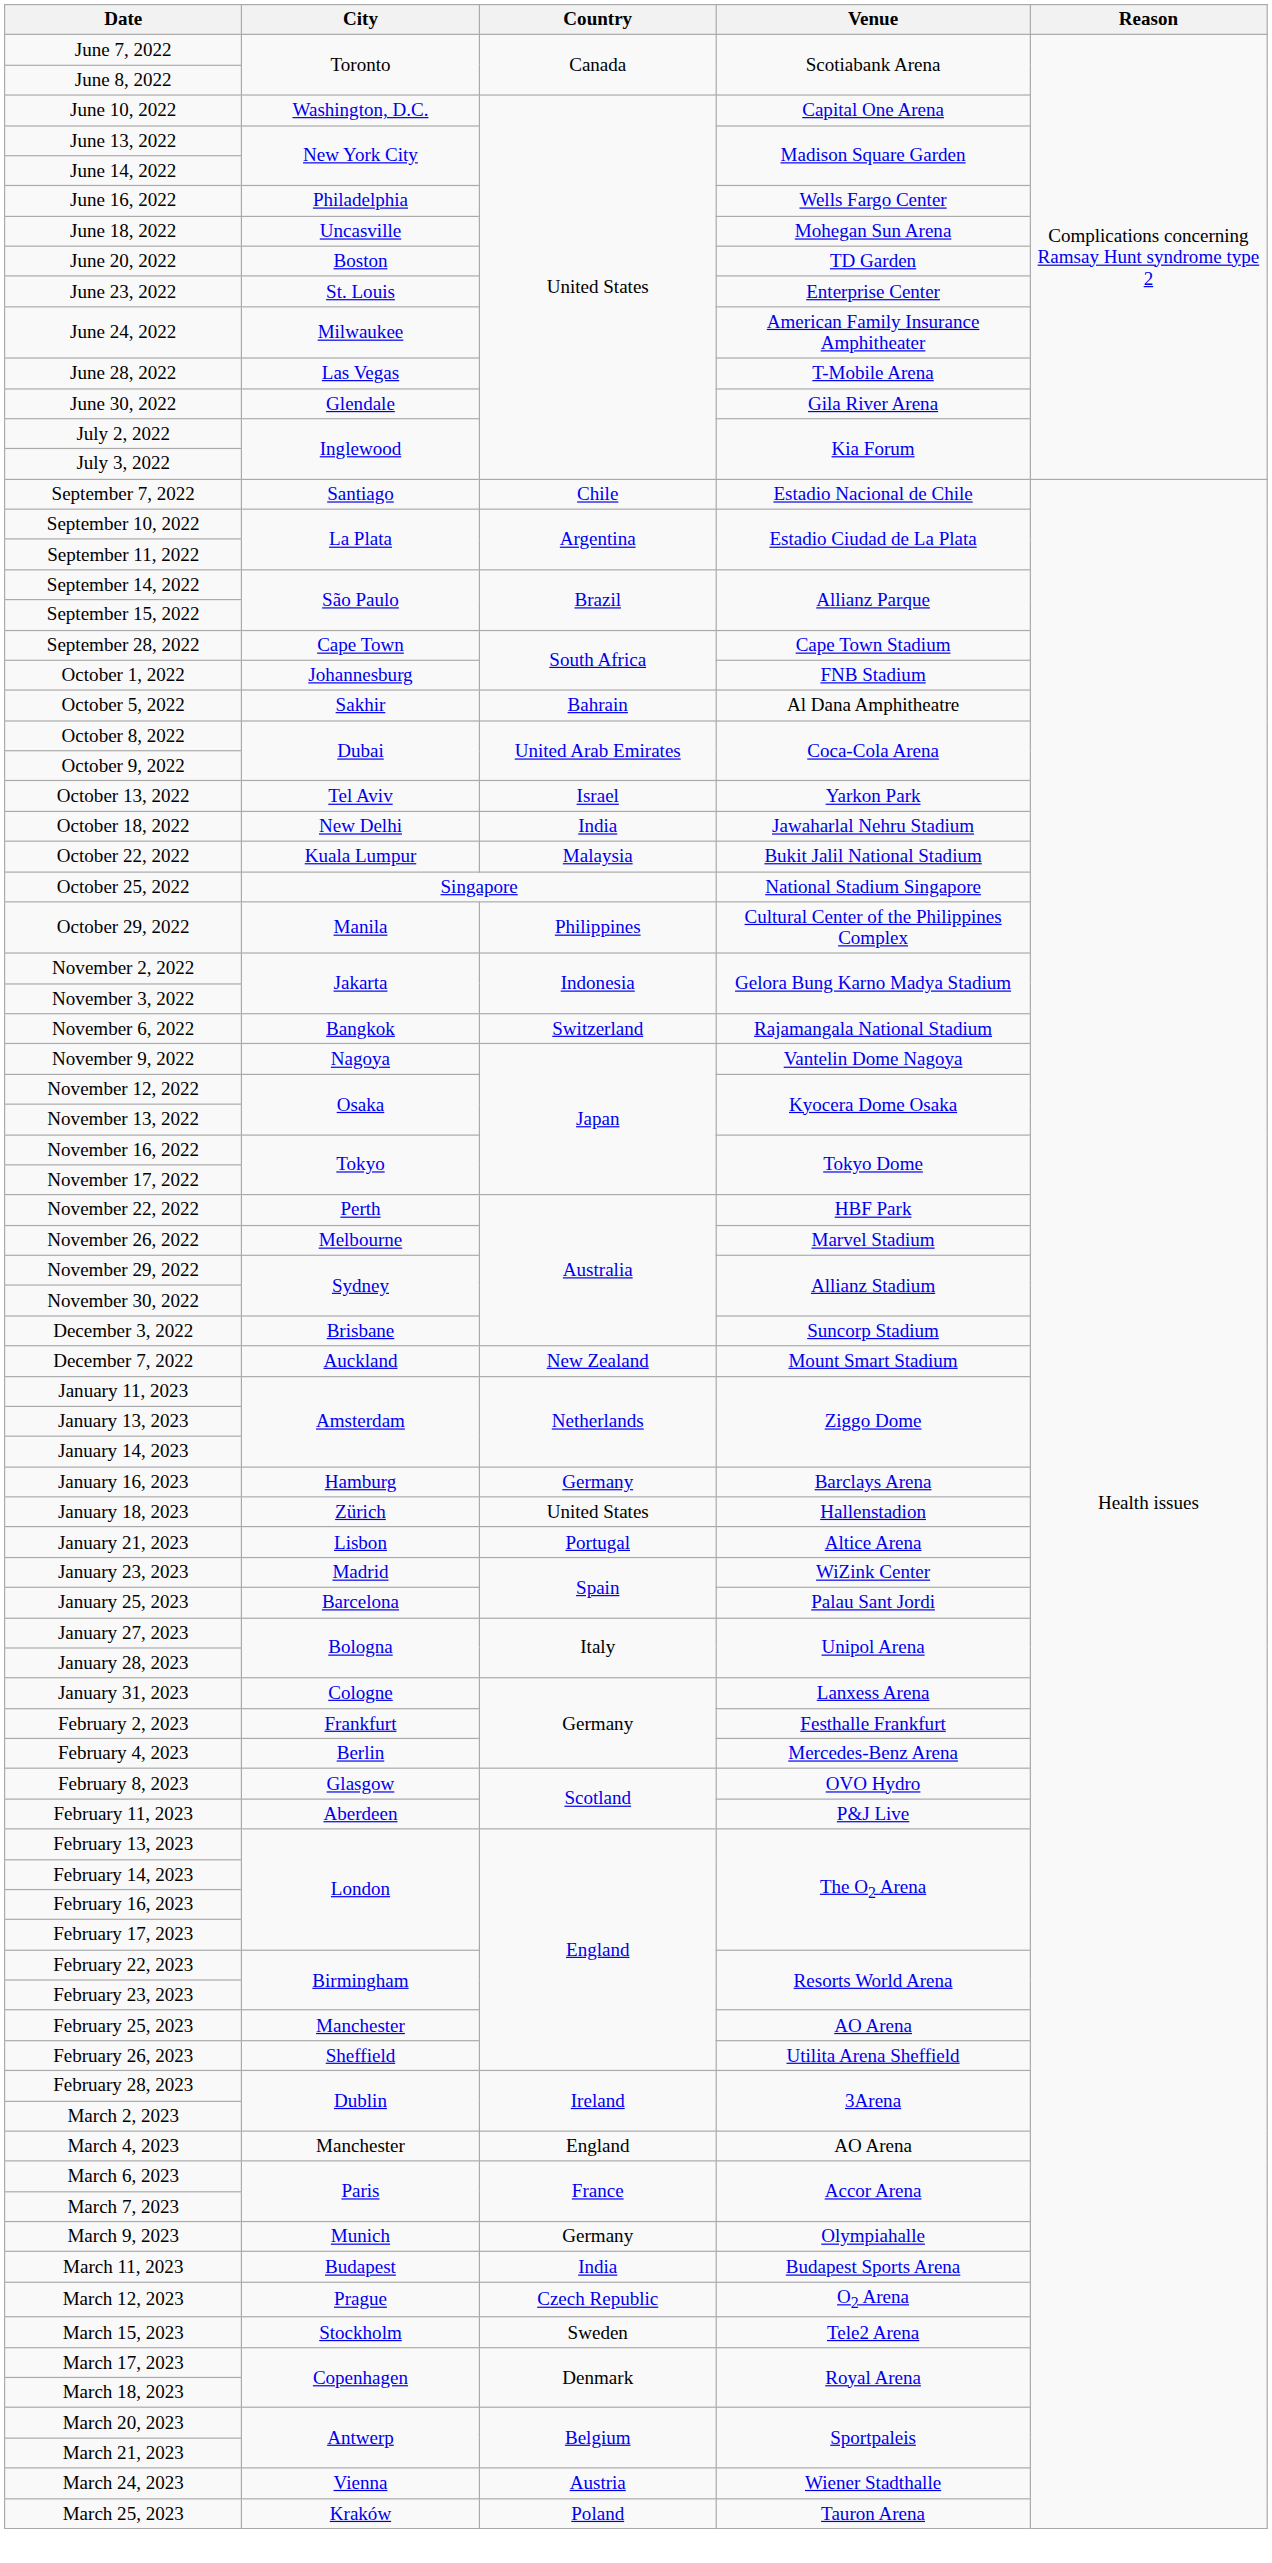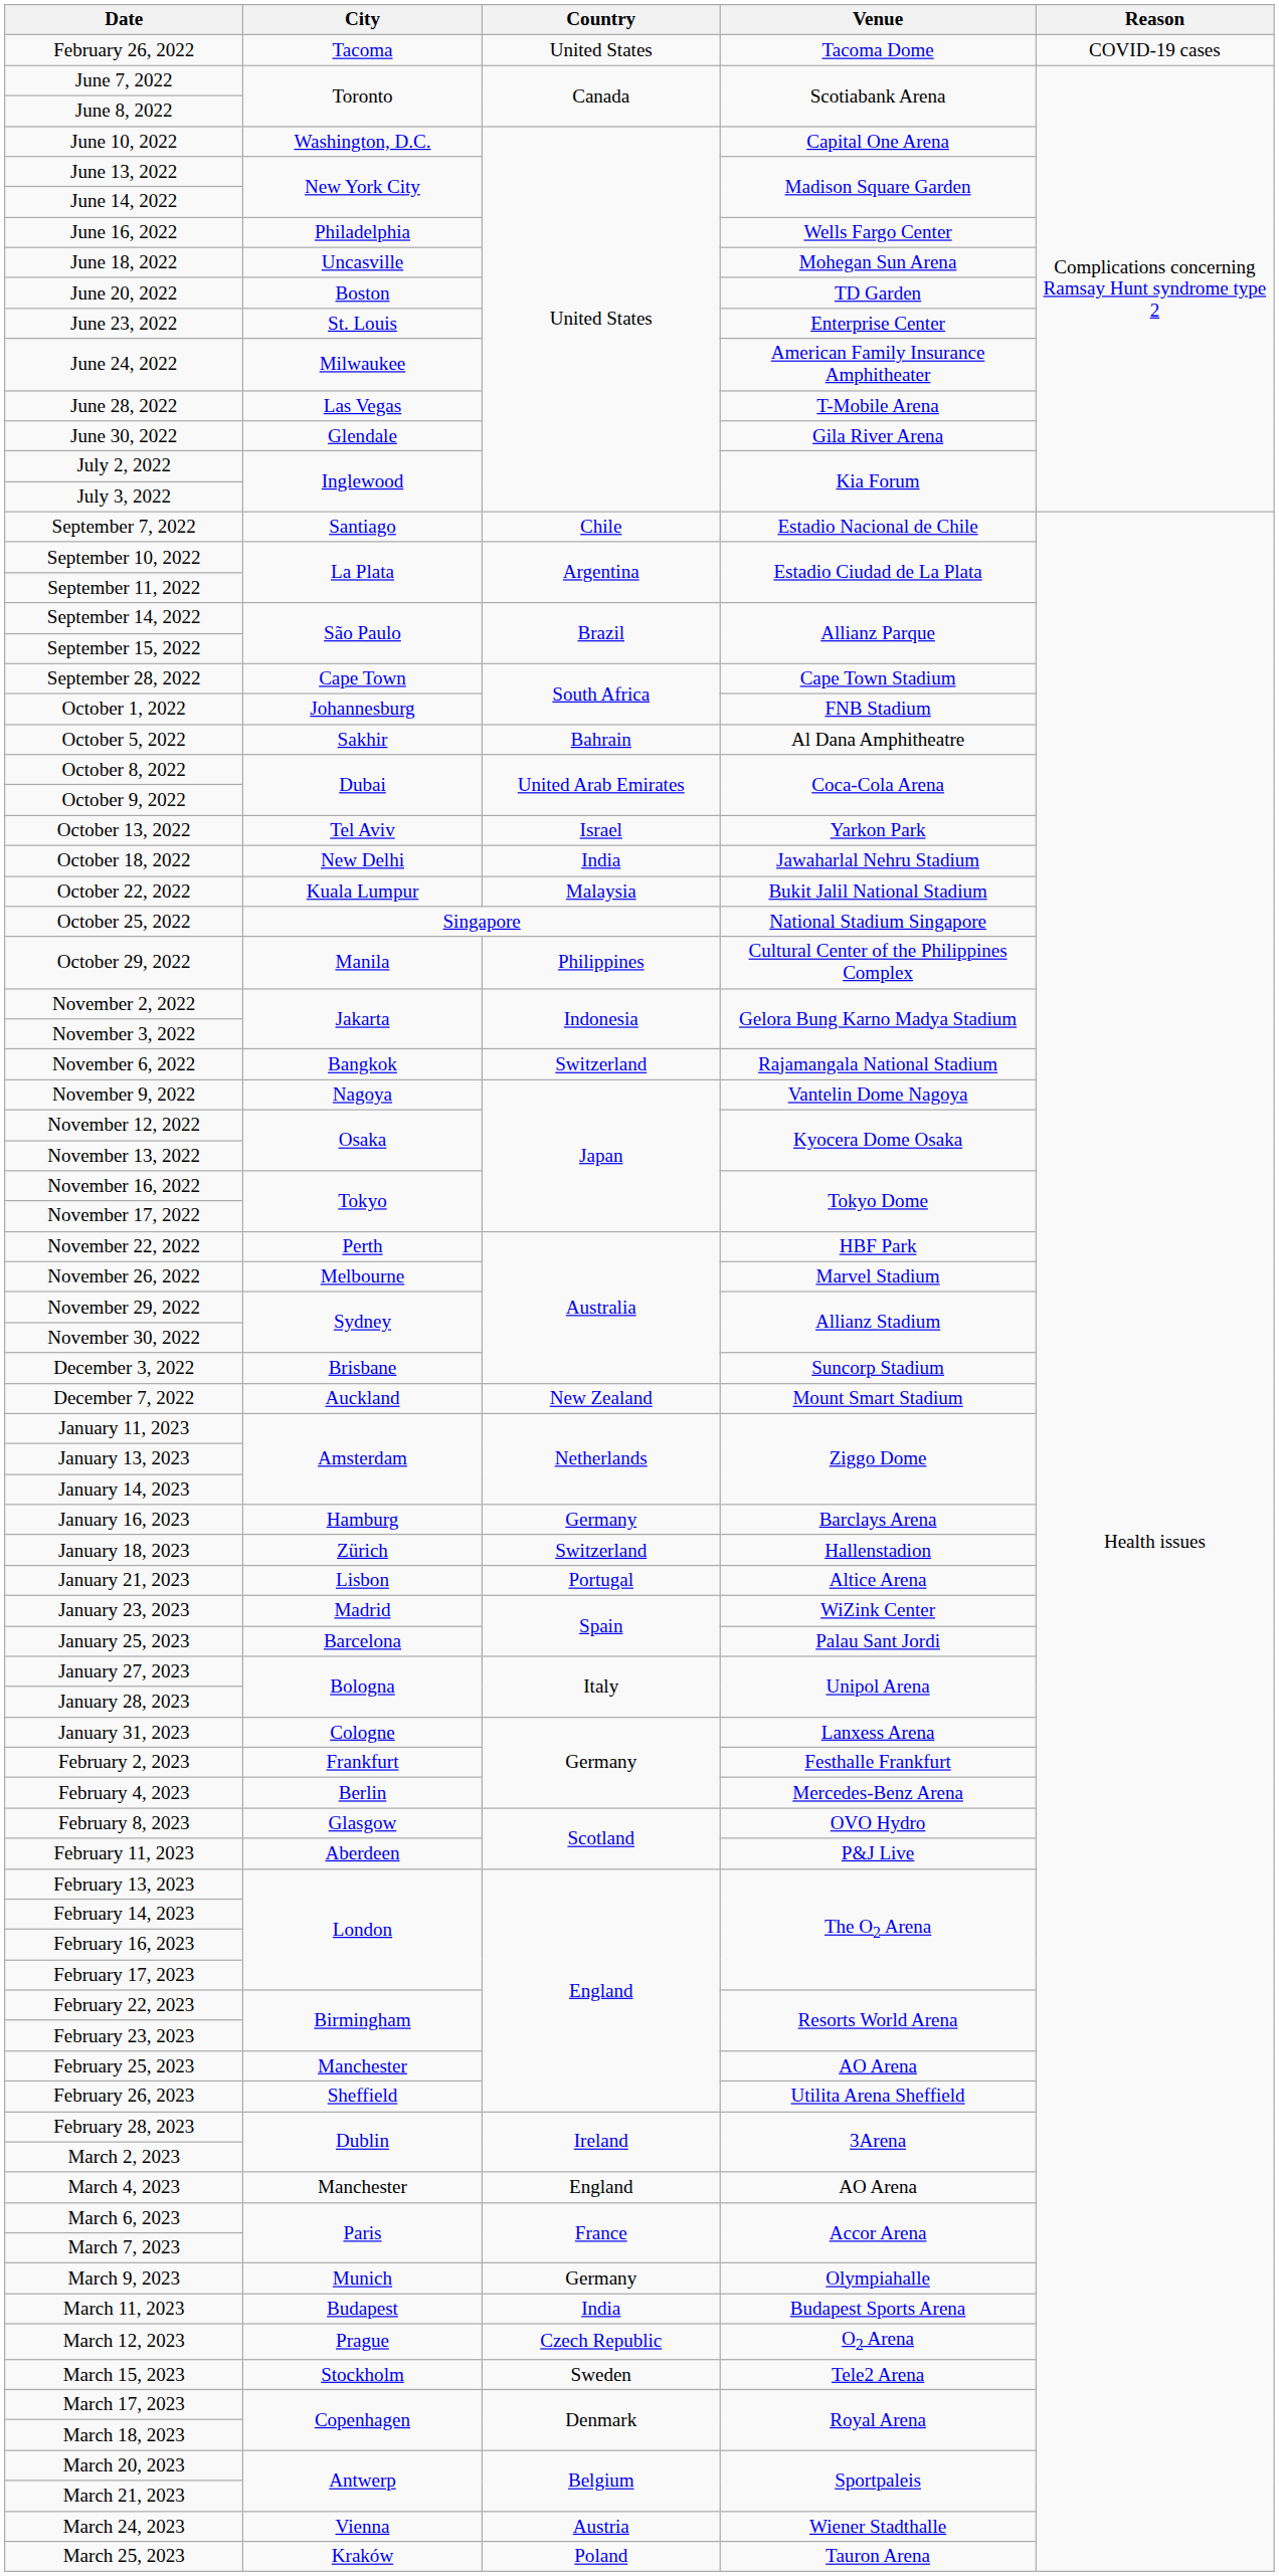+ row: February 26, 2022 | Tacoma | United States | Tacoma Dome | COVID-19 cases
January 18, 2023 | Country: United States -> Switzerland
